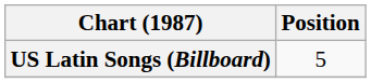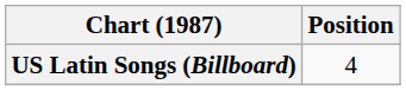US Latin Songs (Billboard) | Position: 5 -> 4
